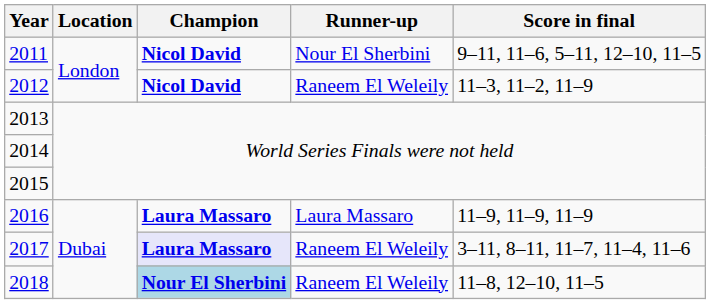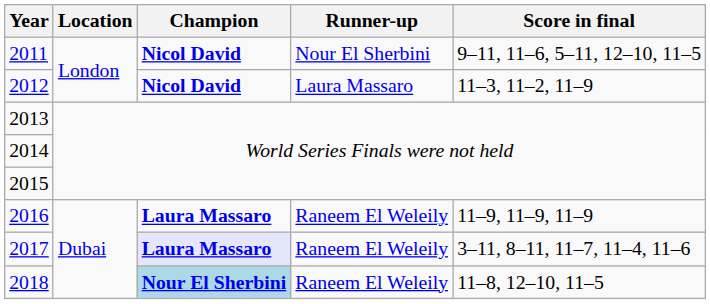2012 | Runner-up: Raneem El Weleily -> Laura Massaro
2016 | Runner-up: Laura Massaro -> Raneem El Weleily
